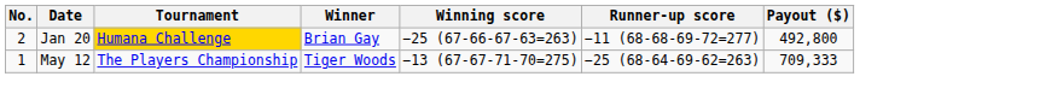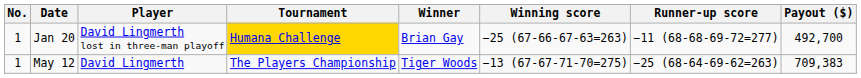+ column: Player | David Lingmerth lost in three-man playoff | David Lingmerth
Jan 20 | No.: 2 -> 1
Jan 20 | Payout ($): 492,800 -> 492,700
May 12 | Payout ($): 709,333 -> 709,383
